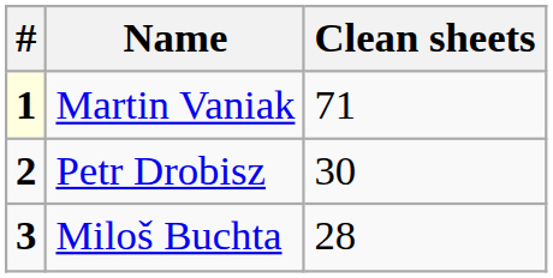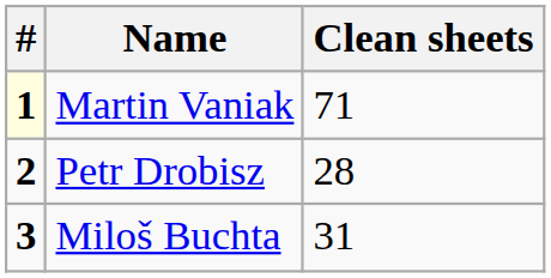Petr Drobisz | Clean sheets: 30 -> 28
Miloš Buchta | Clean sheets: 28 -> 31
